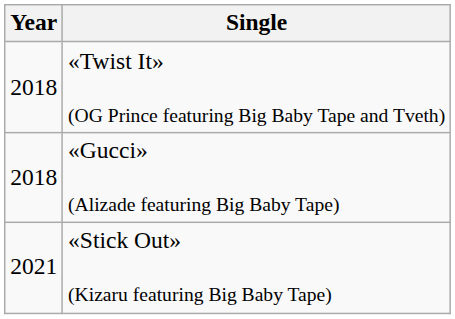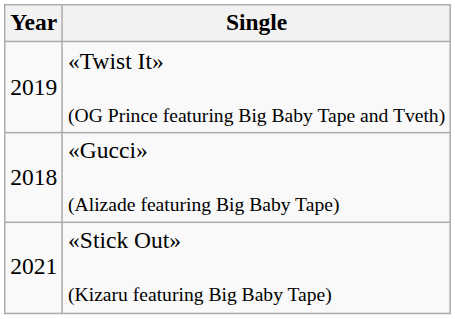«Twist It» (OG Prince featuring Big Baby Tape and Tveth) | Year: 2018 -> 2019
